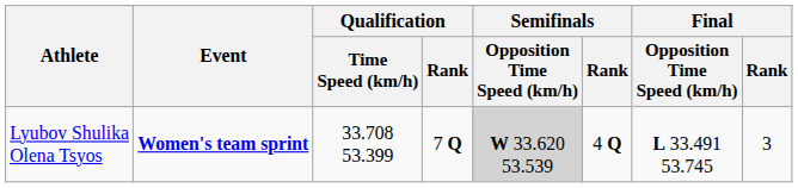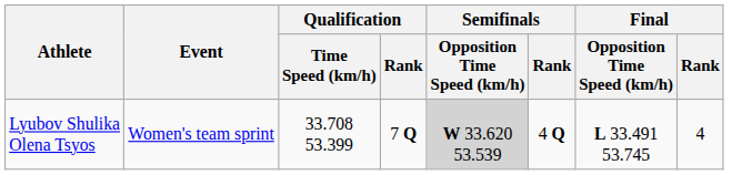Lyubov Shulika Olena Tsyos | Event: bold -> normal
Lyubov Shulika Olena Tsyos | Final / Rank: 3 -> 4
